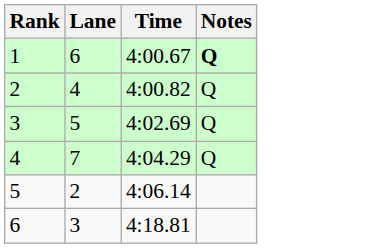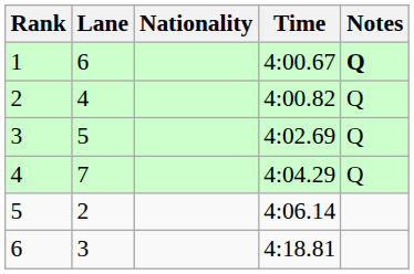+ column: Nationality
